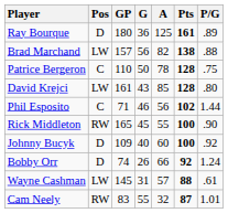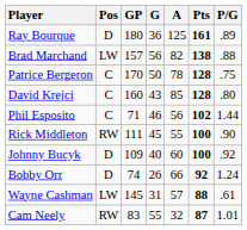Patrice Bergeron | GP: 110 -> 170
David Krejci | Pos: LW -> C
David Krejci | GP: 161 -> 160
Rick Middleton | GP: 165 -> 111
